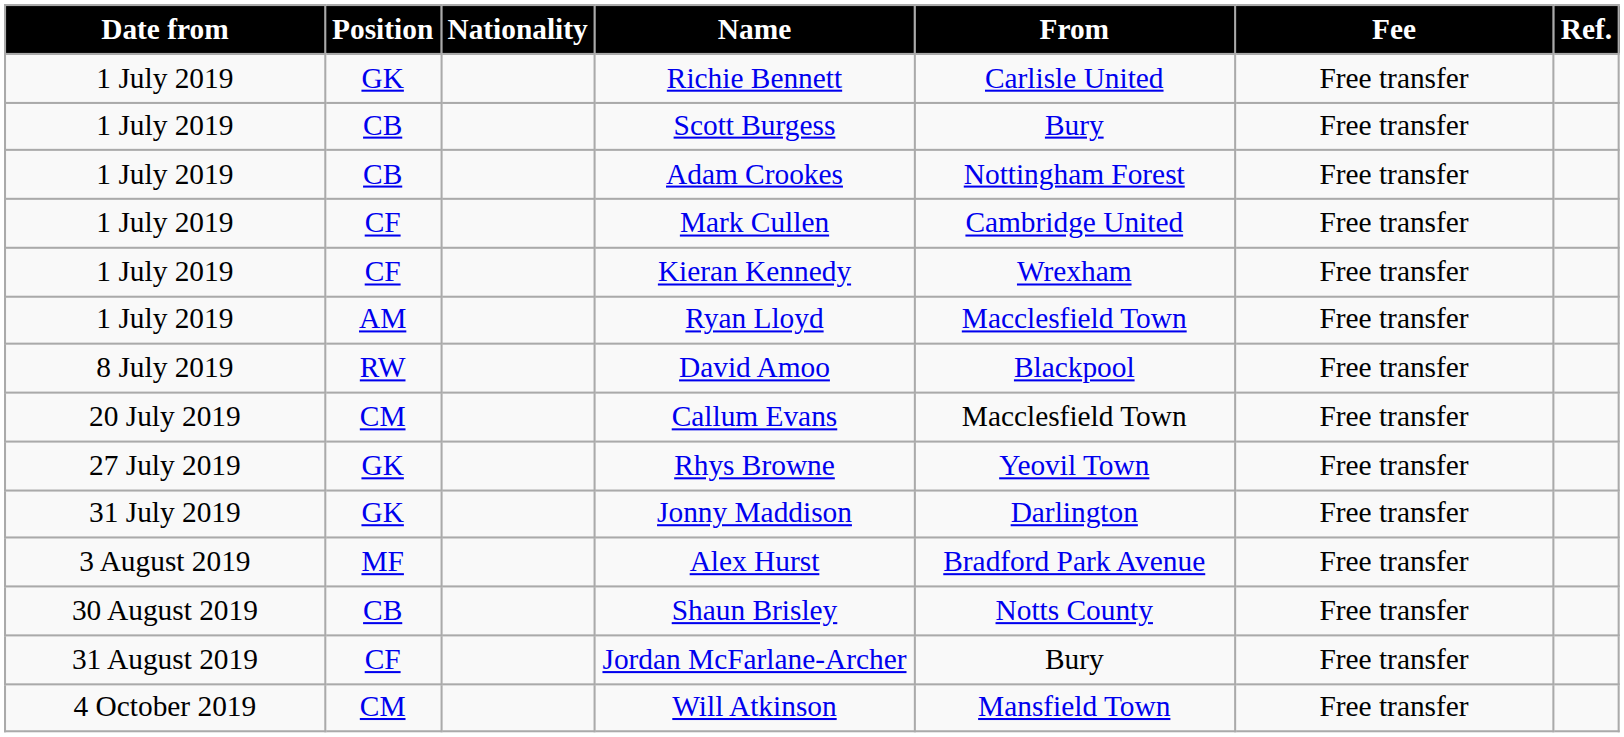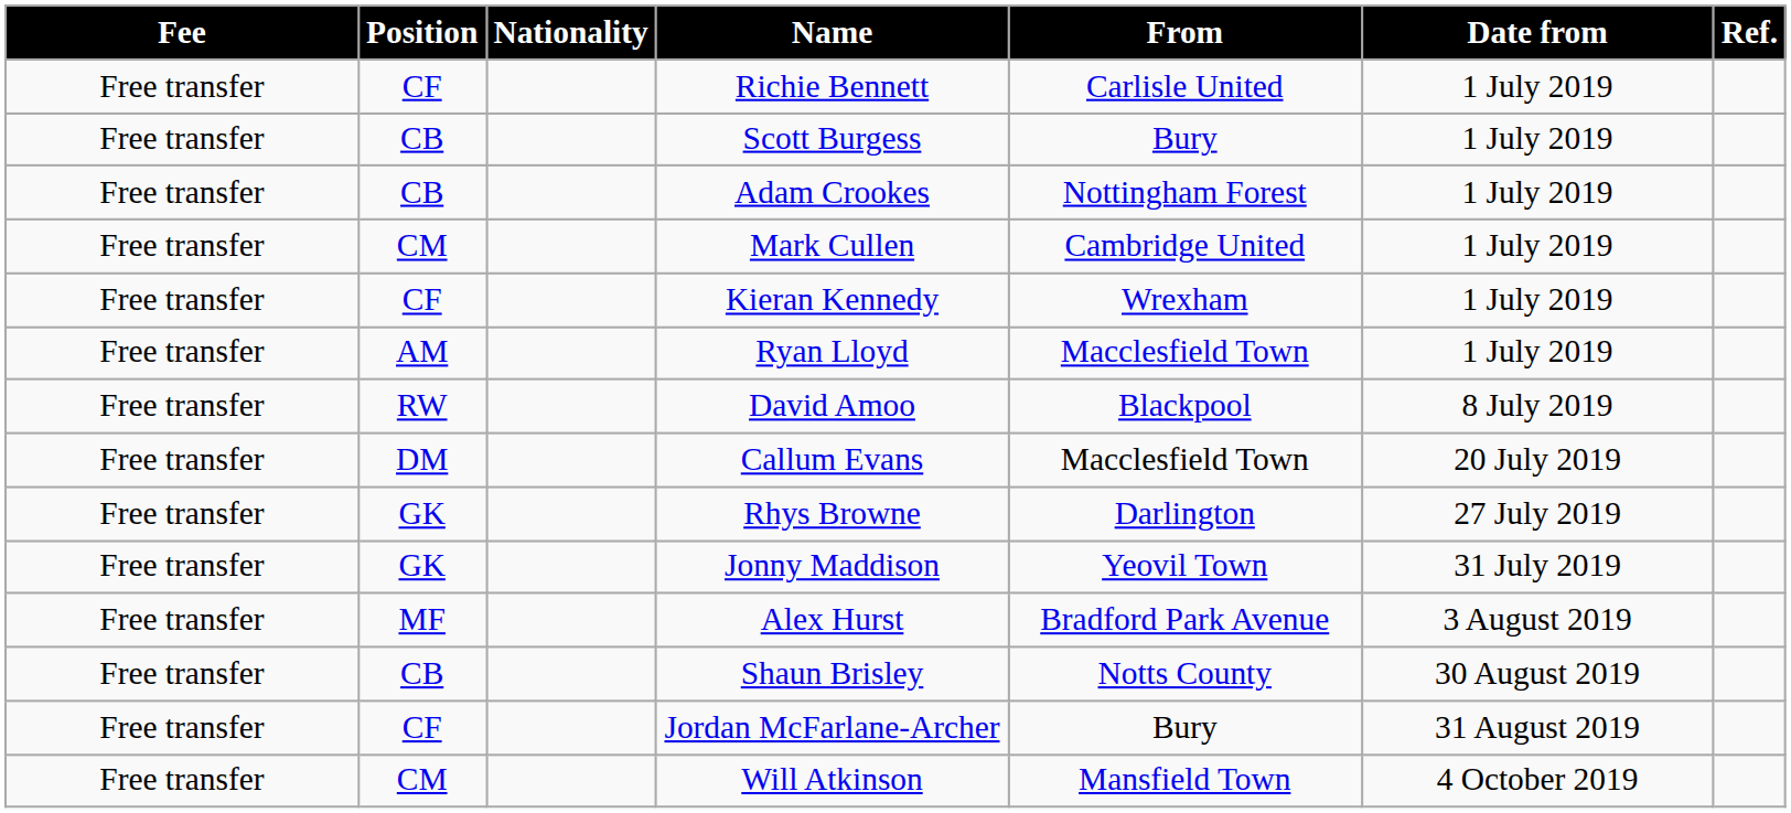columns swapped: Date from <-> Fee
Richie Bennett | Position: GK -> CF
Mark Cullen | Position: CF -> CM
Callum Evans | Position: CM -> DM
Rhys Browne | From: Yeovil Town -> Darlington
Jonny Maddison | From: Darlington -> Yeovil Town
